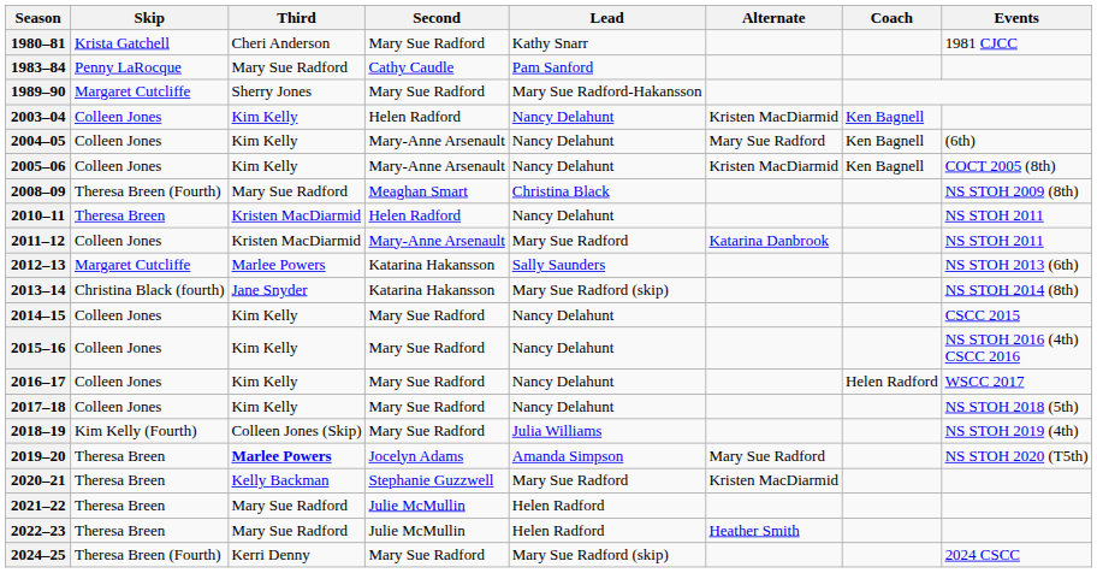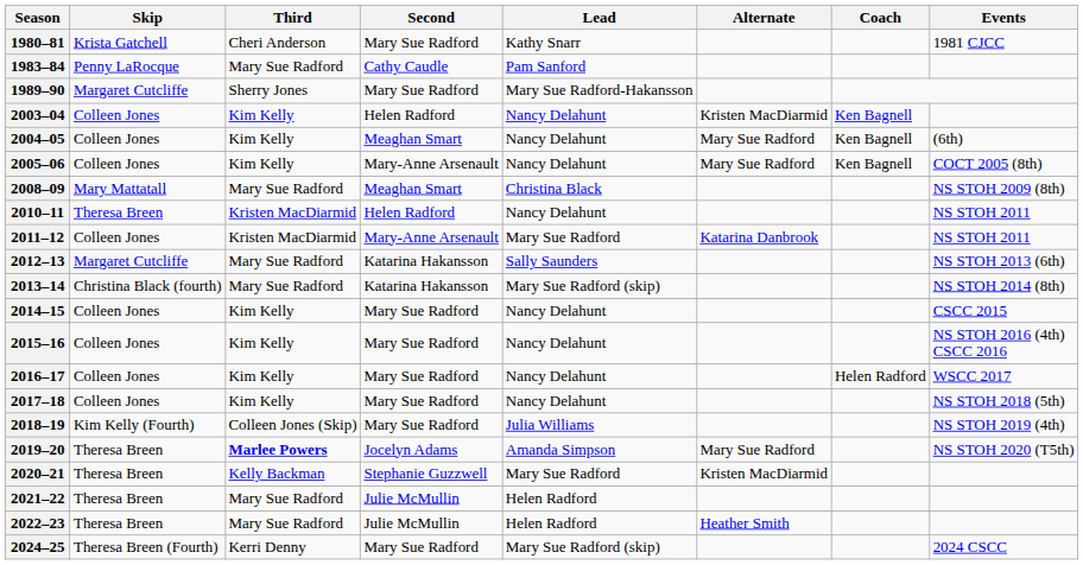2004–05 | Second: Mary-Anne Arsenault -> Meaghan Smart
2005–06 | Alternate: Kristen MacDiarmid -> Mary Sue Radford
2008–09 | Skip: Theresa Breen (Fourth) -> Mary Mattatall
2012–13 | Third: Marlee Powers -> Mary Sue Radford
2013–14 | Third: Jane Snyder -> Mary Sue Radford
